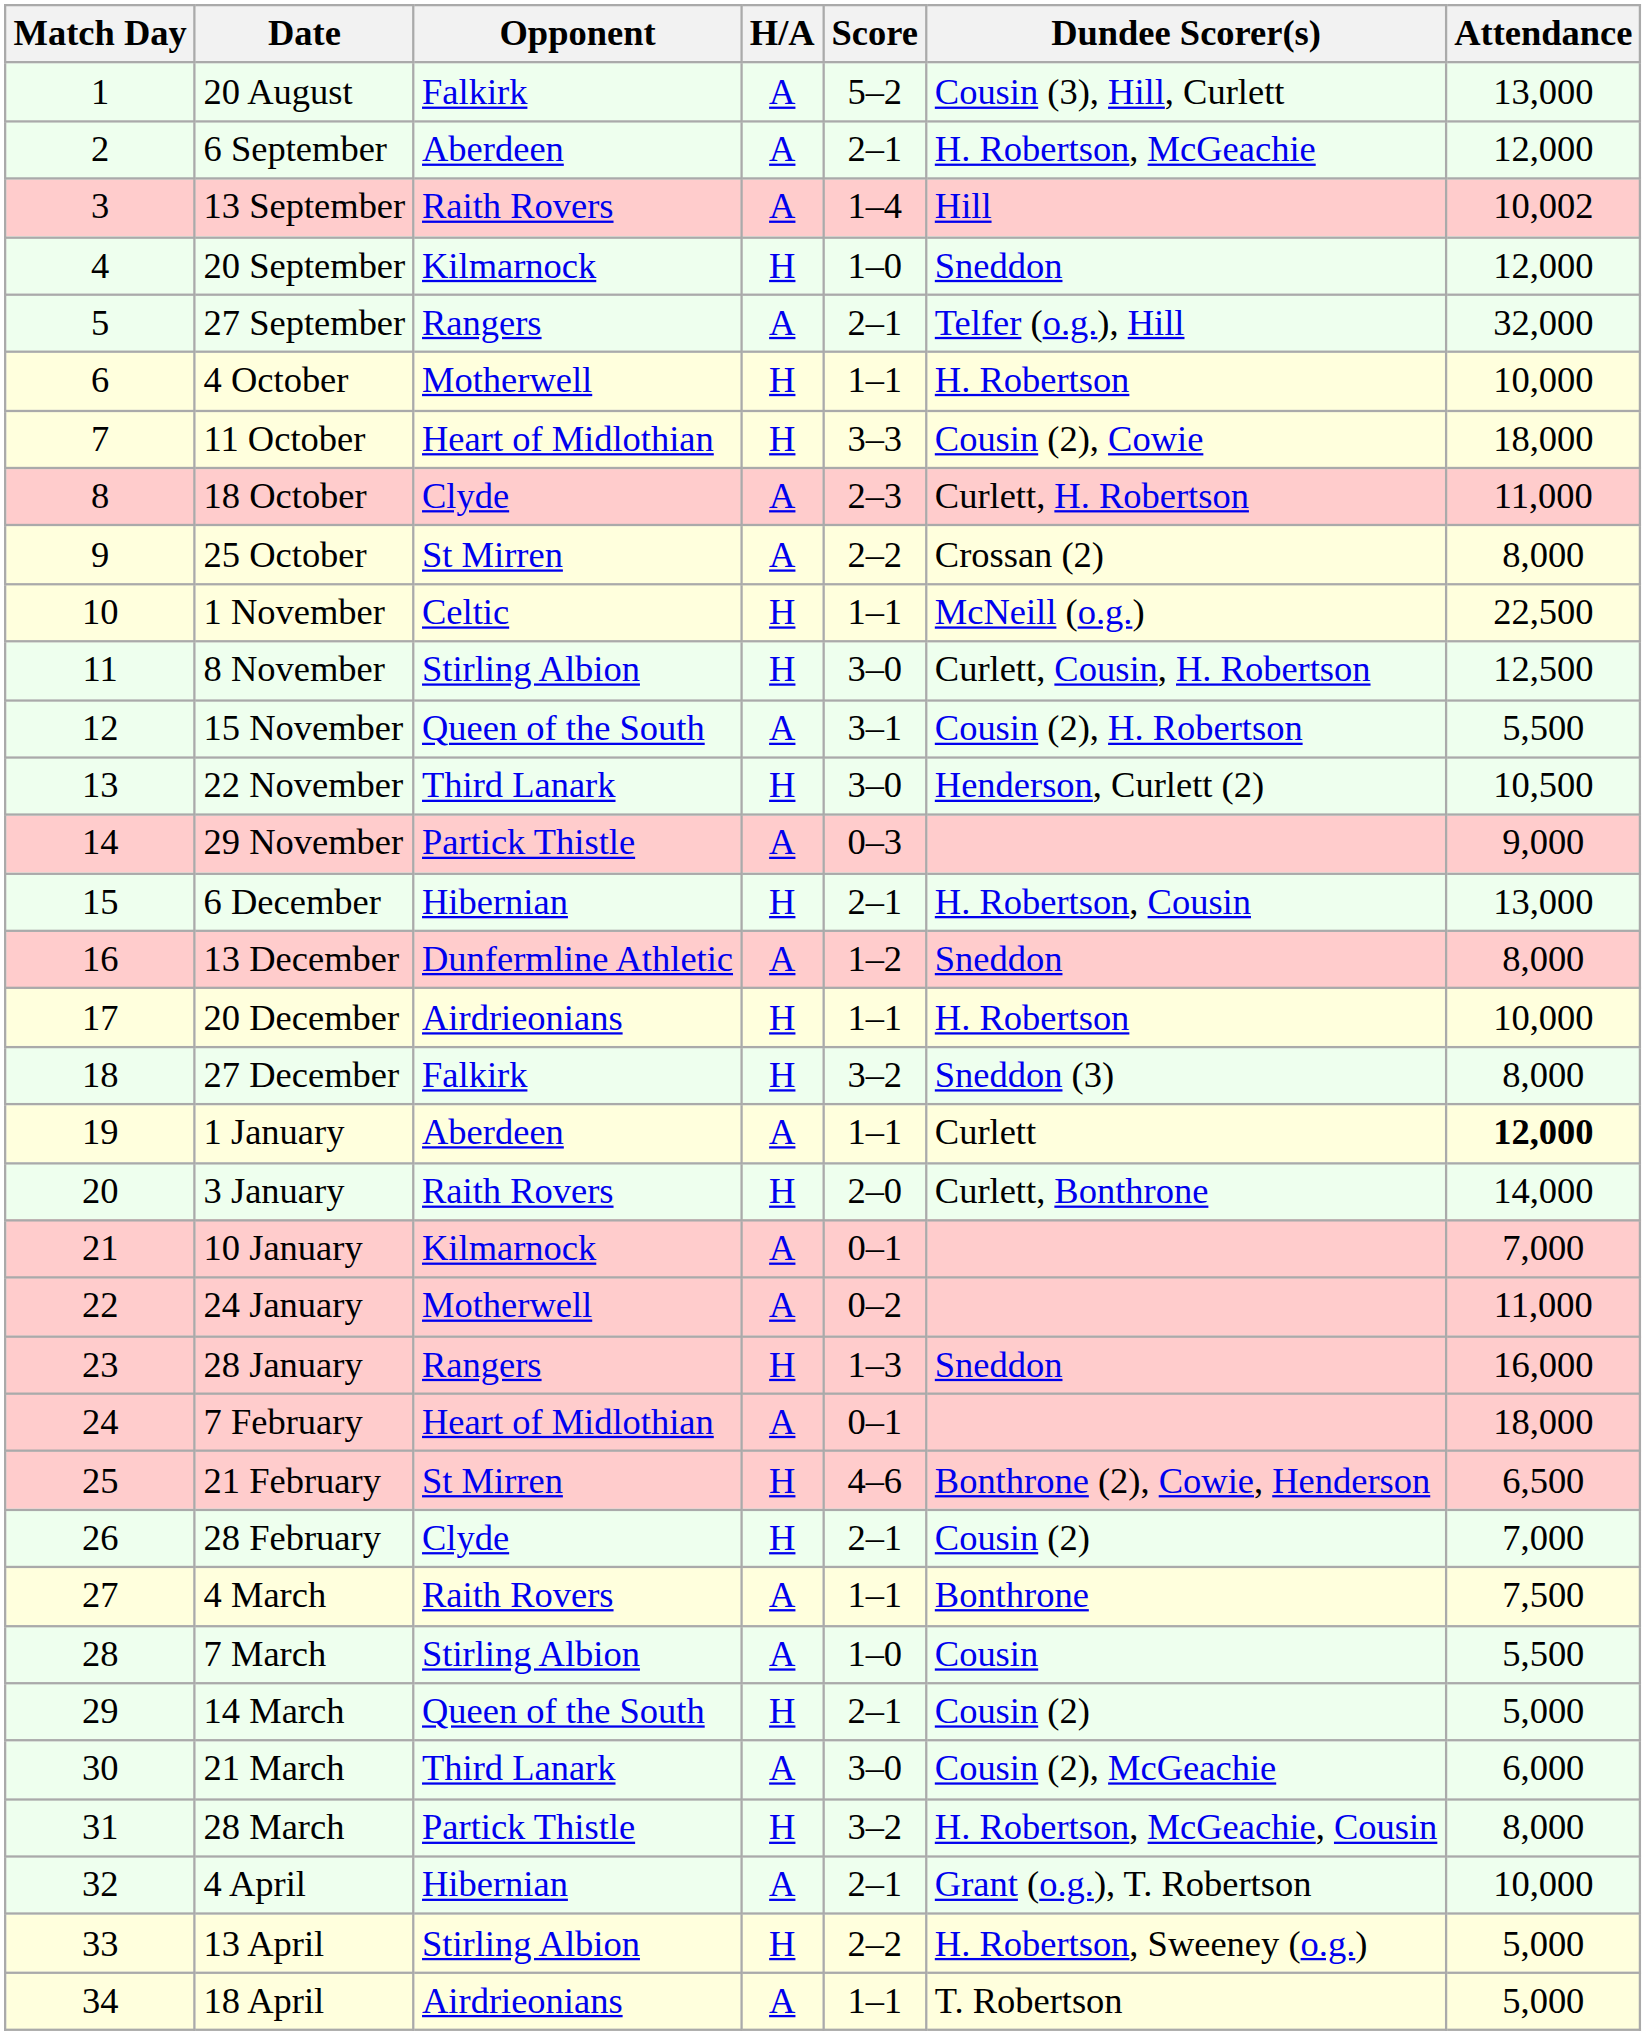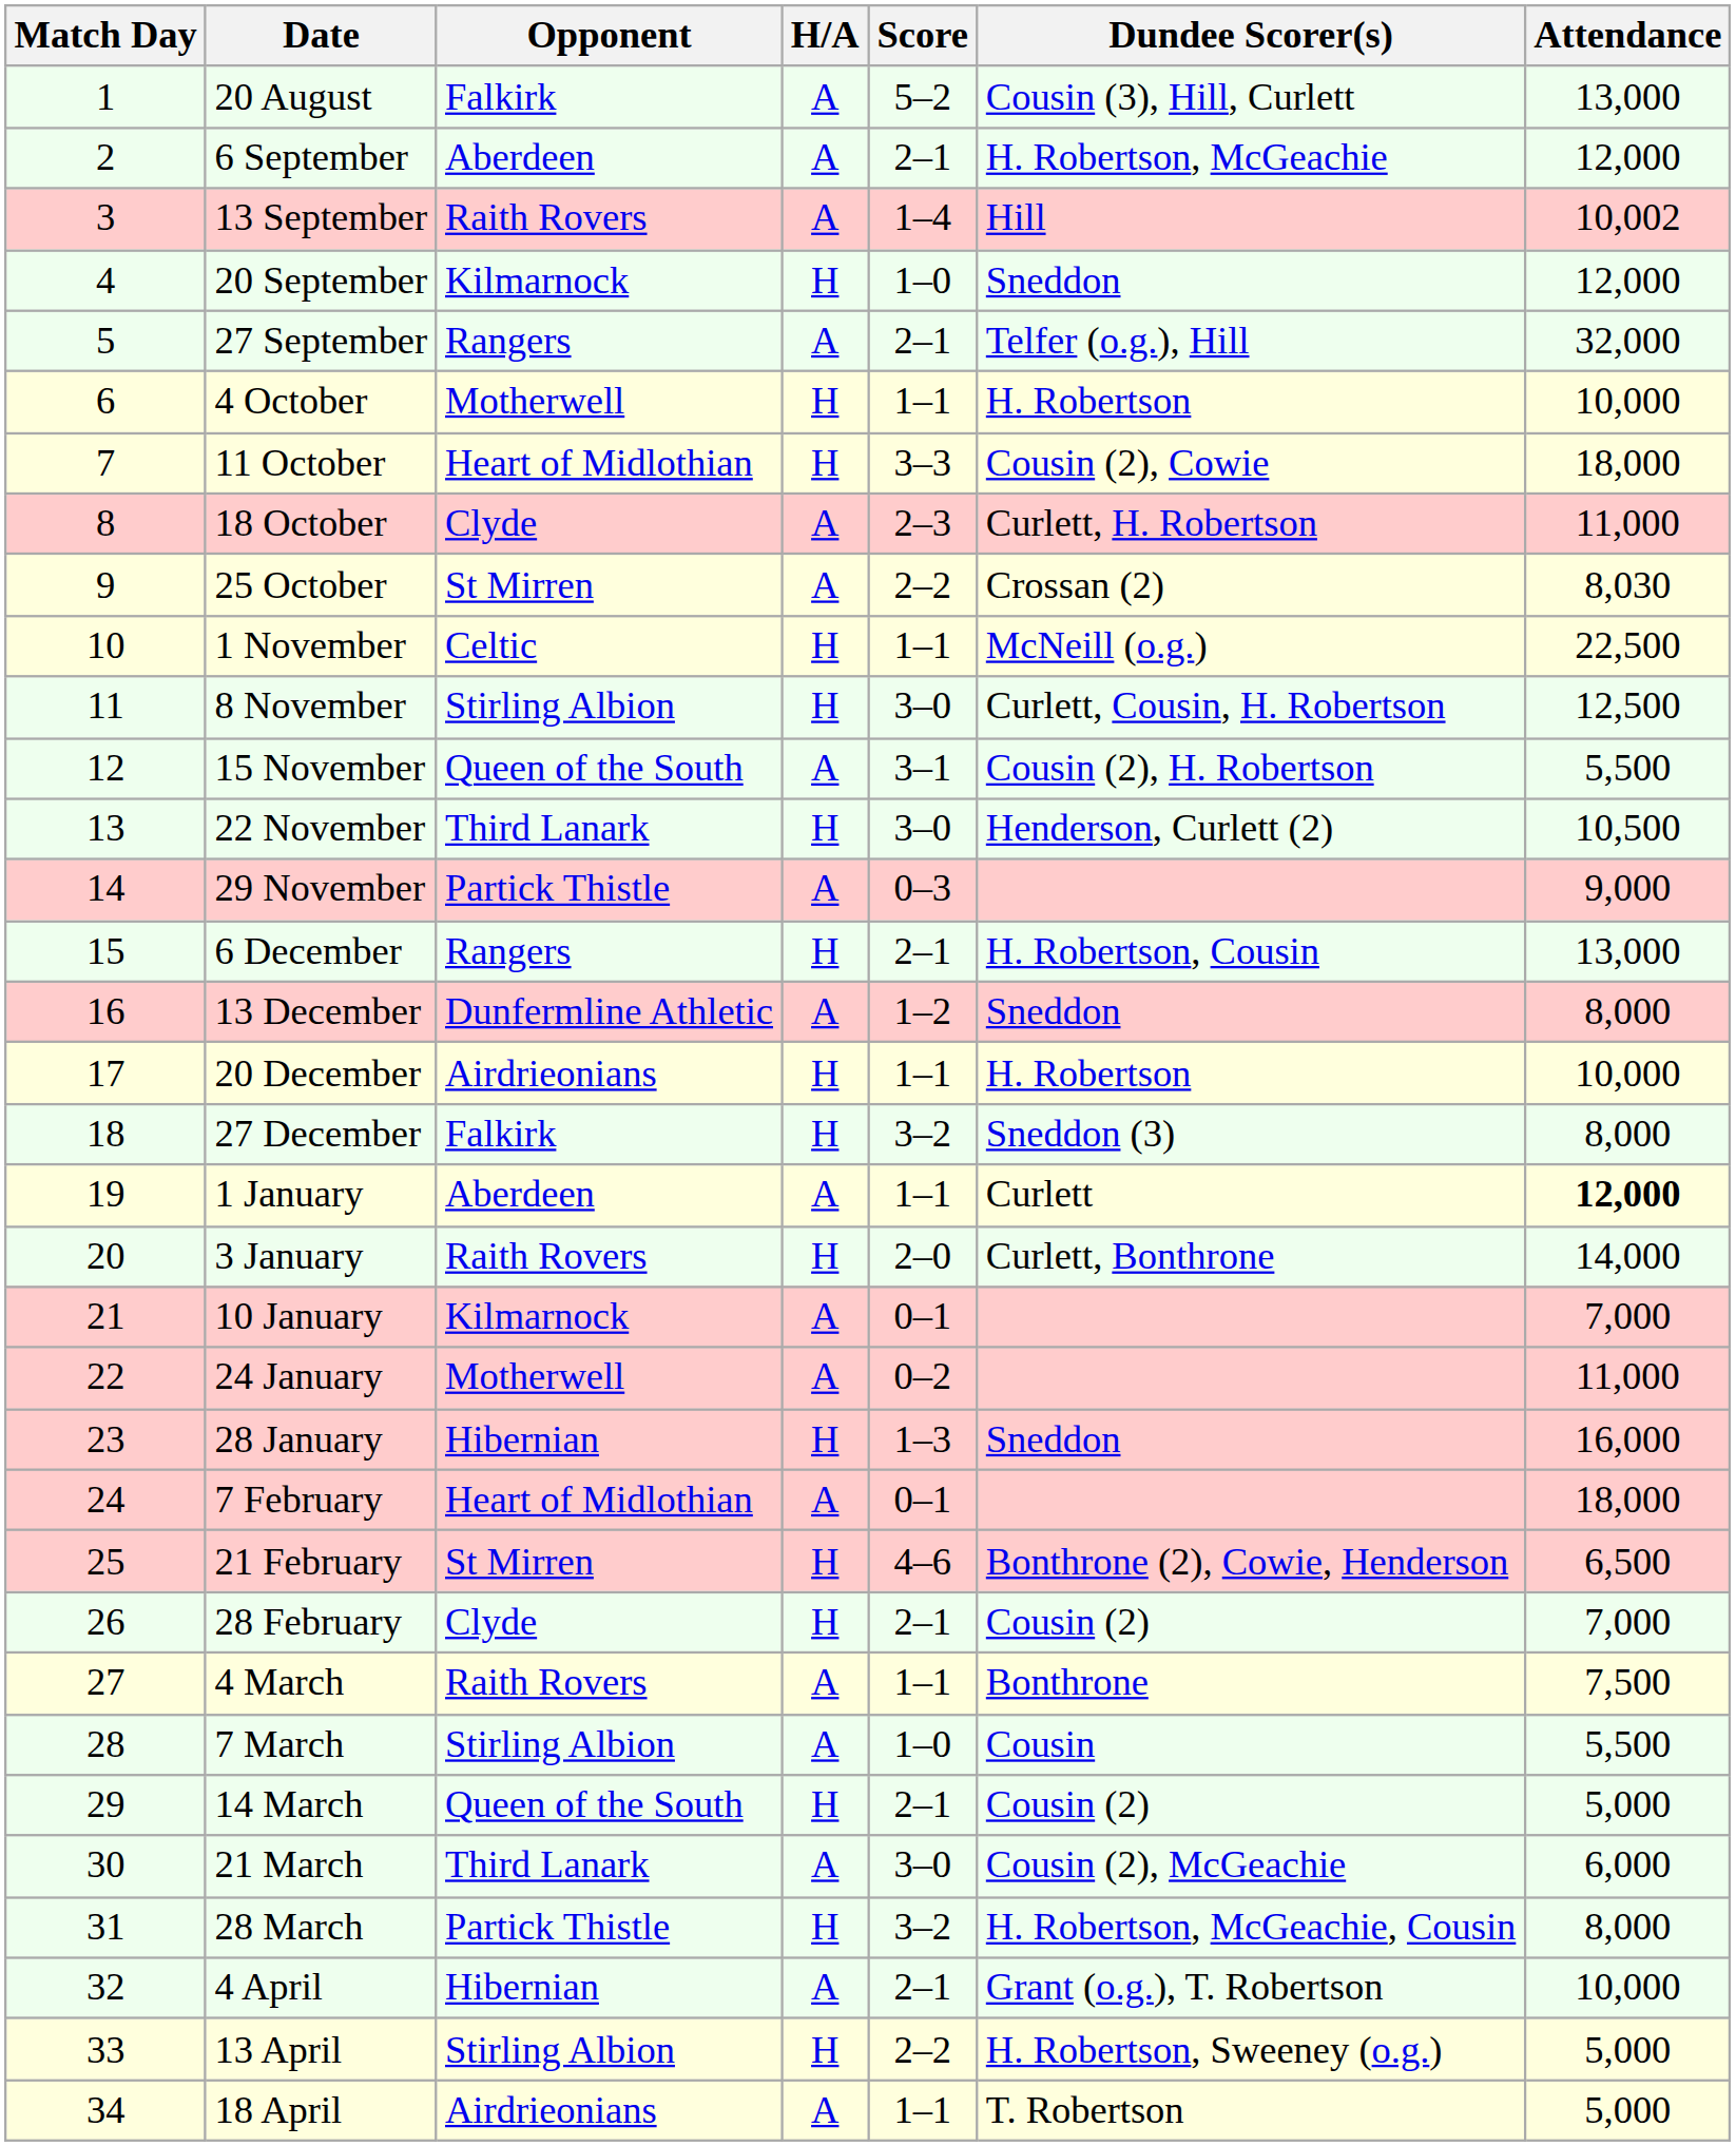25 October | Attendance: 8,000 -> 8,030
6 December | Opponent: Hibernian -> Rangers
28 January | Opponent: Rangers -> Hibernian
